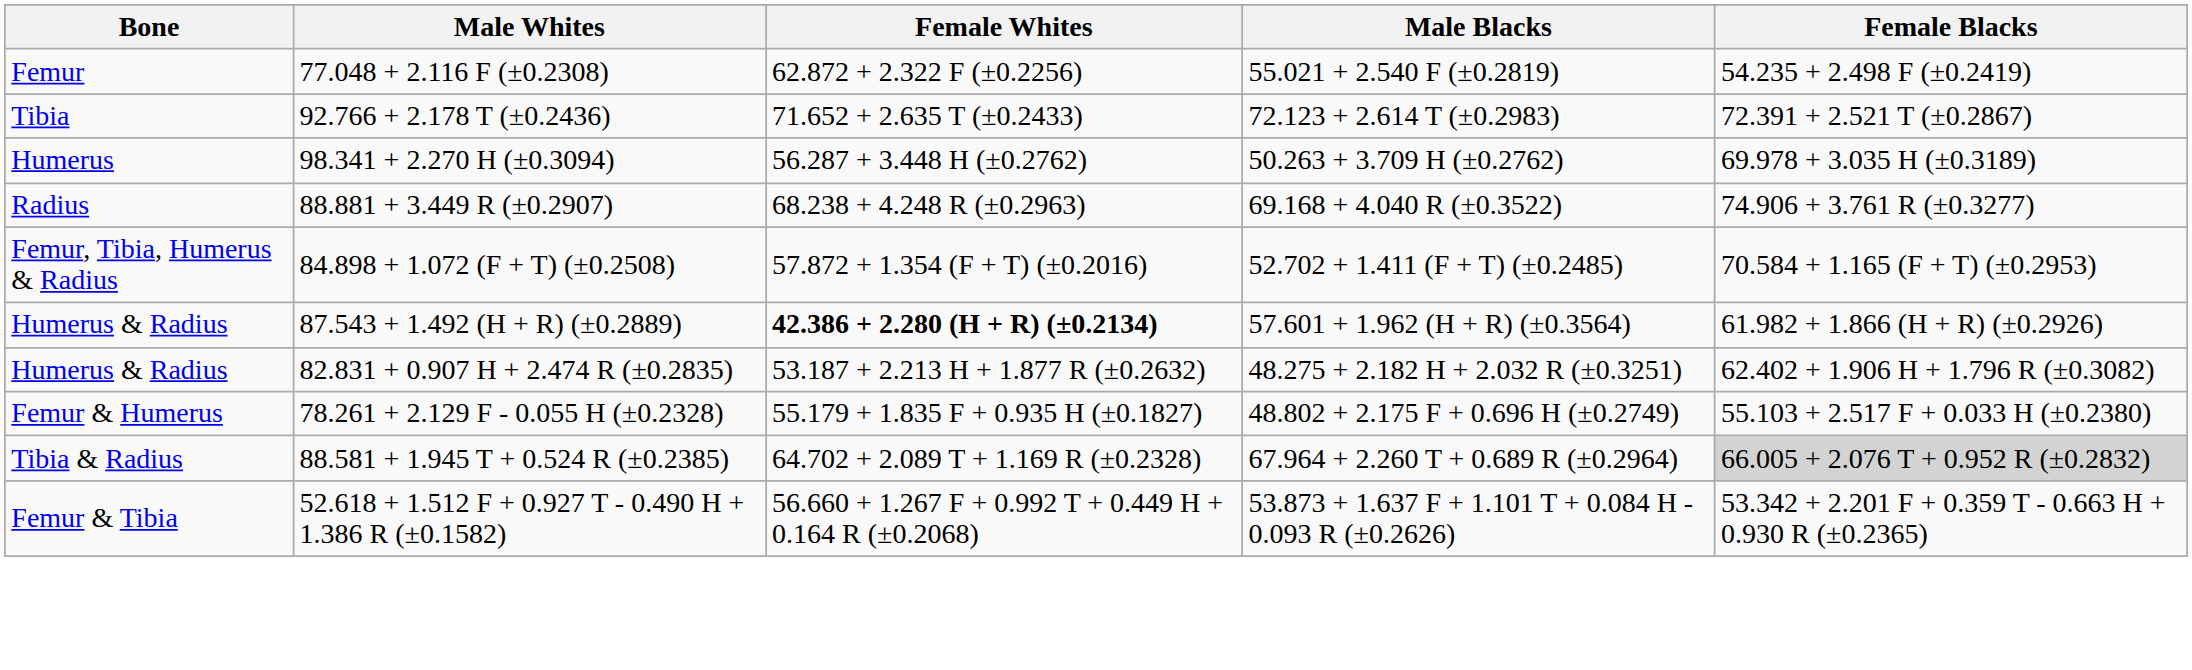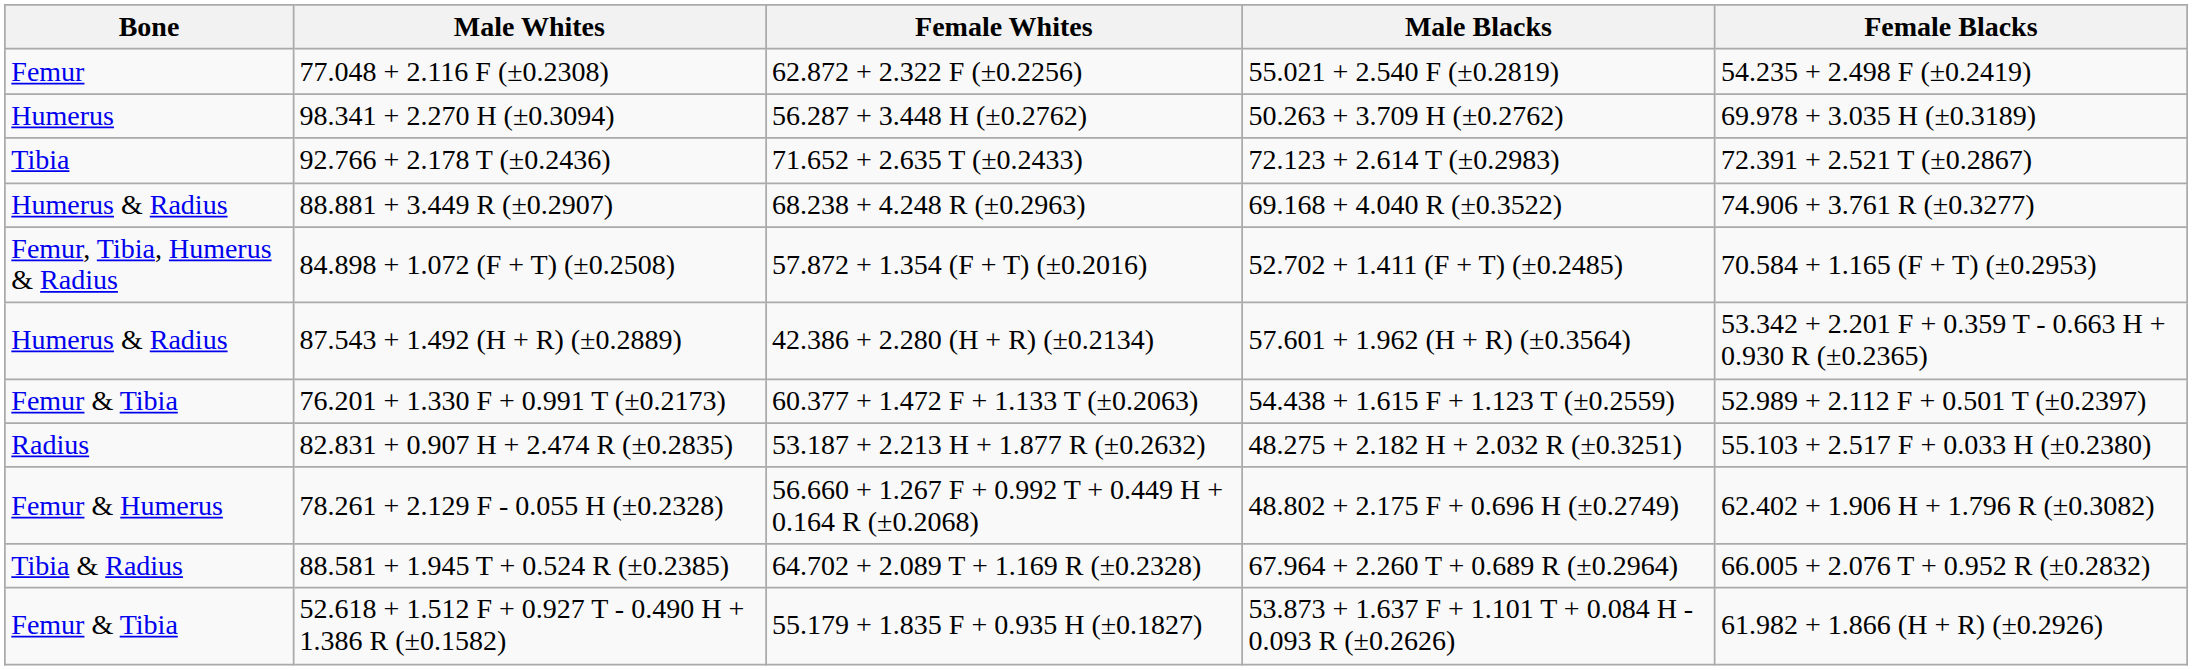rows swapped: 92.766 + 2.178 T (±0.2436) <-> 98.341 + 2.270 H (±0.3094)
88.881 + 3.449 R (±0.2907) | Bone: Radius -> Humerus & Radius
87.543 + 1.492 (H + R) (±0.2889) | Female Whites: bold -> normal
87.543 + 1.492 (H + R) (±0.2889) | Female Blacks: 61.982 + 1.866 (H + R) (±0.2926) -> 53.342 + 2.201 F + 0.359 T - 0.663 H + 0.930 R (±0.2365)
+ row: Femur & Tibia | 76.201 + 1.330 F + 0.991 T (±0.2173) | 60.377 + 1.472 F + 1.133 T (±0.2063) | 54.438 + 1.615 F + 1.123 T (±0.2559) | 52.989 + 2.112 F + 0.501 T (±0.2397)
82.831 + 0.907 H + 2.474 R (±0.2835) | Bone: Humerus & Radius -> Radius
82.831 + 0.907 H + 2.474 R (±0.2835) | Female Blacks: 62.402 + 1.906 H + 1.796 R (±0.3082) -> 55.103 + 2.517 F + 0.033 H (±0.2380)
78.261 + 2.129 F - 0.055 H (±0.2328) | Female Whites: 55.179 + 1.835 F + 0.935 H (±0.1827) -> 56.660 + 1.267 F + 0.992 T + 0.449 H + 0.164 R (±0.2068)
78.261 + 2.129 F - 0.055 H (±0.2328) | Female Blacks: 55.103 + 2.517 F + 0.033 H (±0.2380) -> 62.402 + 1.906 H + 1.796 R (±0.3082)
88.581 + 1.945 T + 0.524 R (±0.2385) | Female Blacks: lightgrey background -> no background
52.618 + 1.512 F + 0.927 T - 0.490 H + 1.386 R (±0.1582) | Female Whites: 56.660 + 1.267 F + 0.992 T + 0.449 H + 0.164 R (±0.2068) -> 55.179 + 1.835 F + 0.935 H (±0.1827)
52.618 + 1.512 F + 0.927 T - 0.490 H + 1.386 R (±0.1582) | Female Blacks: 53.342 + 2.201 F + 0.359 T - 0.663 H + 0.930 R (±0.2365) -> 61.982 + 1.866 (H + R) (±0.2926)
